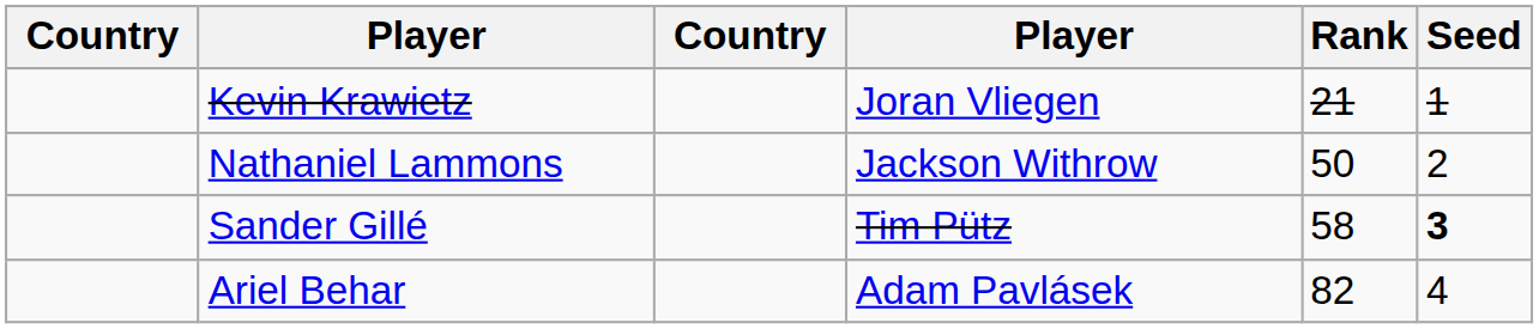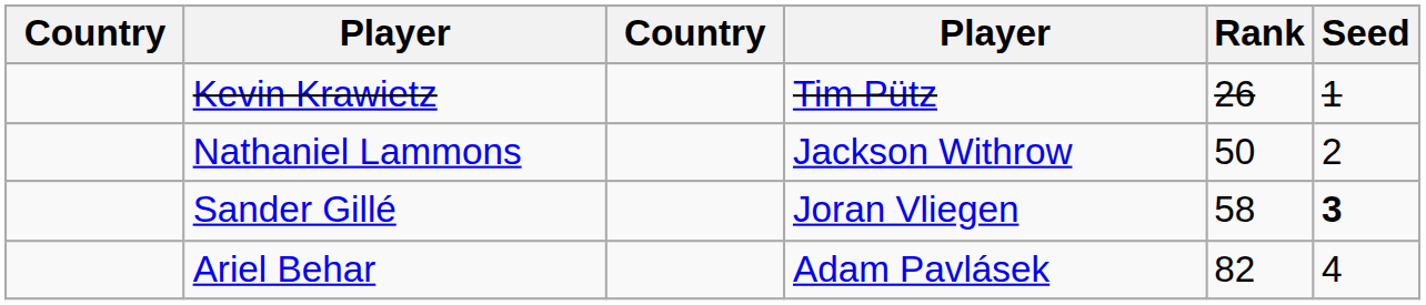Kevin Krawietz | column 4: Joran Vliegen -> Tim Pütz
Kevin Krawietz | Rank: 21 -> 26
Sander Gillé | column 4: Tim Pütz -> Joran Vliegen
